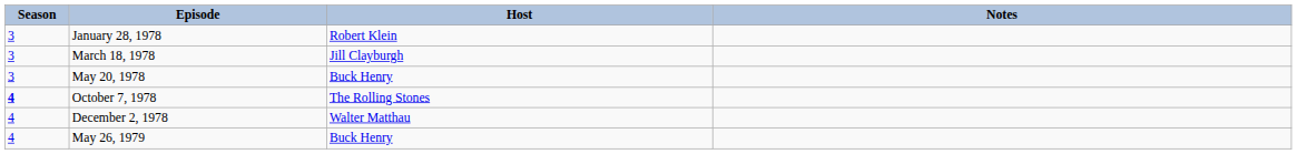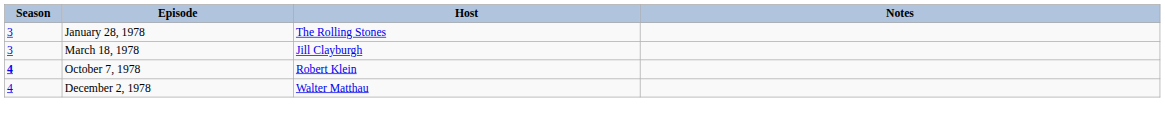January 28, 1978 | Host: Robert Klein -> The Rolling Stones
- row: 3 | May 20, 1978 | Buck Henry
October 7, 1978 | Host: The Rolling Stones -> Robert Klein
- row: 4 | May 26, 1979 | Buck Henry
